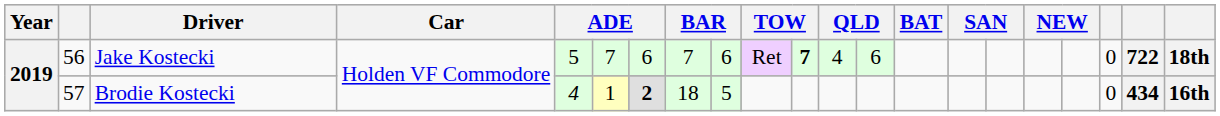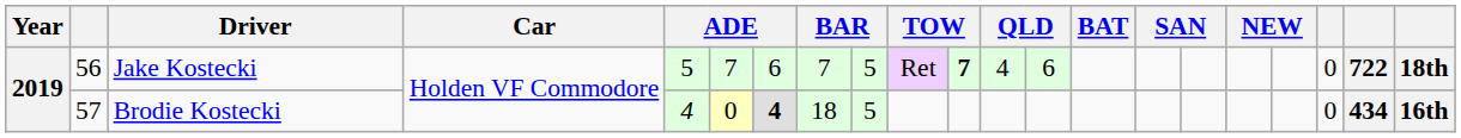Jake Kostecki | column 9: 6 -> 5
Brodie Kostecki | column 6: 1 -> 0
Brodie Kostecki | column 7: 2 -> 4
